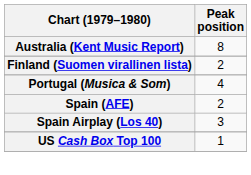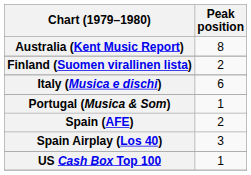+ row: Italy (Musica e dischi) | 6
Portugal (Musica & Som) | Peak position: 4 -> 1
